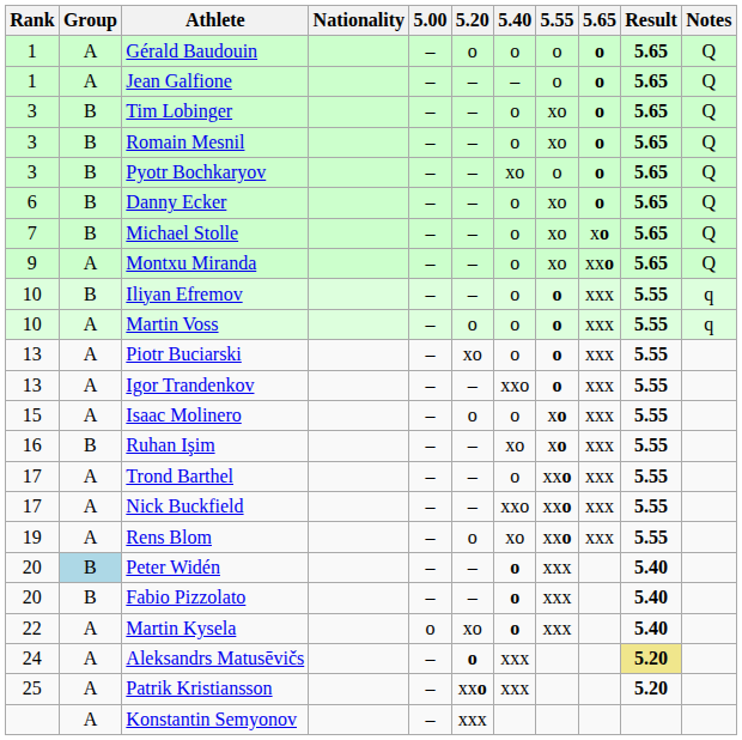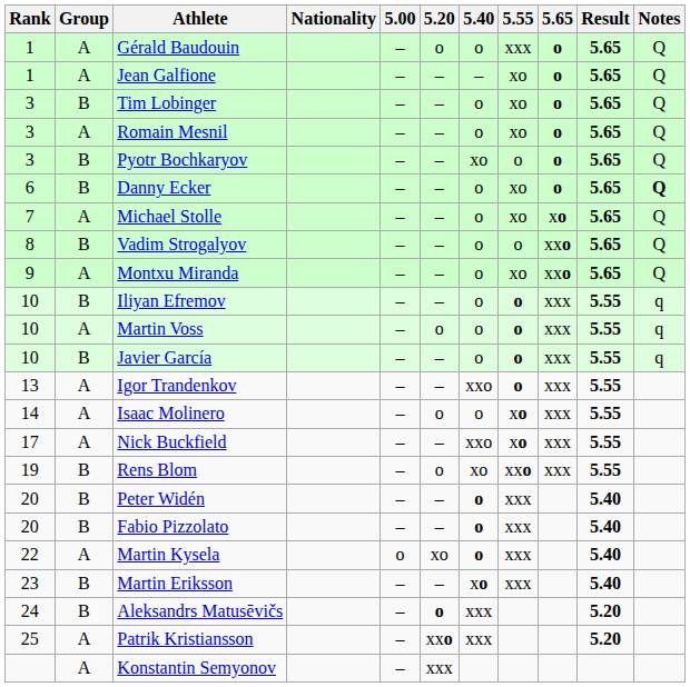Gérald Baudouin | 5.55: o -> xxx
Jean Galfione | 5.55: o -> xo
Romain Mesnil | Group: B -> A
Danny Ecker | Notes: normal -> bold
Michael Stolle | Group: B -> A
+ row: 8 | B | Vadim Strogalyov | – | – | o | o | xxo | 5.65 | Q
+ row: 10 | B | Javier García | – | – | o | o | xxx | 5.55 | q
- row: 13 | A | Piotr Buciarski | – | xo | o | o | xxx | 5.55
Isaac Molinero | Rank: 15 -> 14
- row: 16 | B | Ruhan Işim | – | – | xo | xo | xxx | 5.55
- row: 17 | A | Trond Barthel | – | – | o | xxo | xxx | 5.55
Nick Buckfield | 5.55: xxo -> xo
Rens Blom | Group: A -> B
Peter Widén | Group: lightblue background -> no background
+ row: 23 | B | Martin Eriksson | – | – | xo | xxx | 5.40
Aleksandrs Matusēvičs | Group: A -> B
Aleksandrs Matusēvičs | Result: khaki background -> no background
